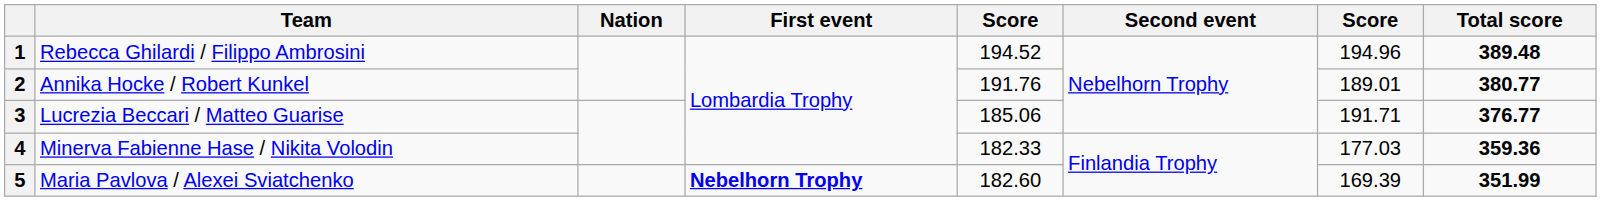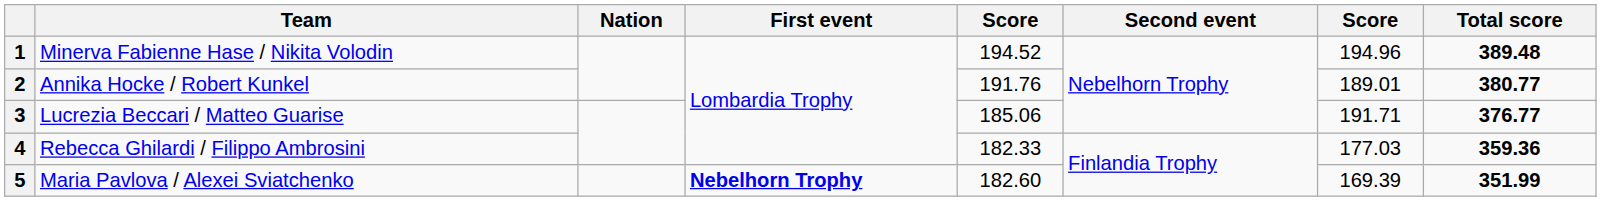1 | Team: Rebecca Ghilardi / Filippo Ambrosini -> Minerva Fabienne Hase / Nikita Volodin
4 | Team: Minerva Fabienne Hase / Nikita Volodin -> Rebecca Ghilardi / Filippo Ambrosini
